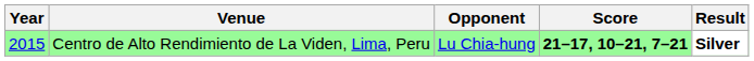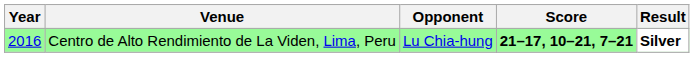Centro de Alto Rendimiento de La Viden, Lima, Peru | Year: 2015 -> 2016
